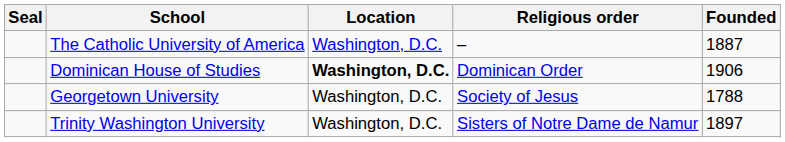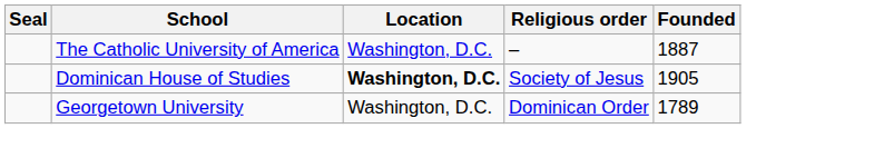Dominican House of Studies | Religious order: Dominican Order -> Society of Jesus
Dominican House of Studies | Founded: 1906 -> 1905
Georgetown University | Religious order: Society of Jesus -> Dominican Order
Georgetown University | Founded: 1788 -> 1789
- row: Trinity Washington University | Washington, D.C. | Sisters of Notre Dame de Namur | 1897
